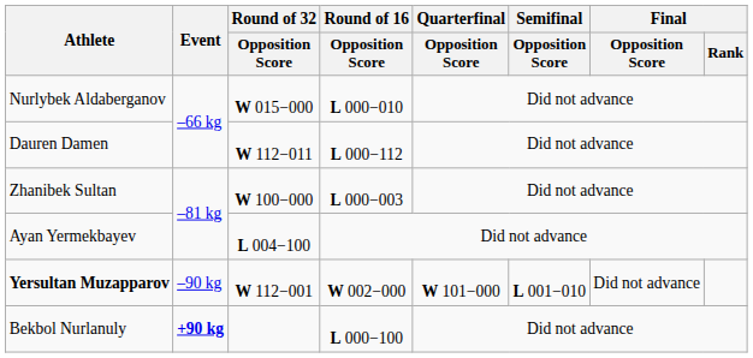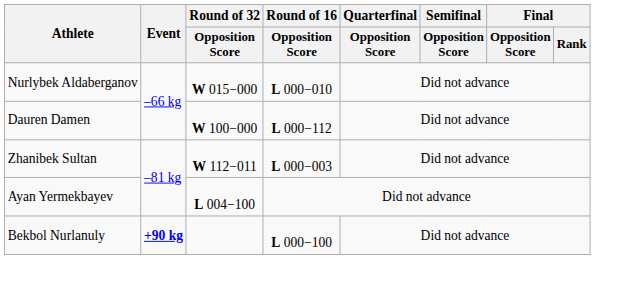Dauren Damen | Round of 32 / Opposition Score: W 112−011 -> W 100−000
Zhanibek Sultan | Round of 32 / Opposition Score: W 100−000 -> W 112−011
- row: Yersultan Muzapparov | –90 kg | W 112−001 | W 002−000 | W 101−000 | L 001−010 | Did not advance
